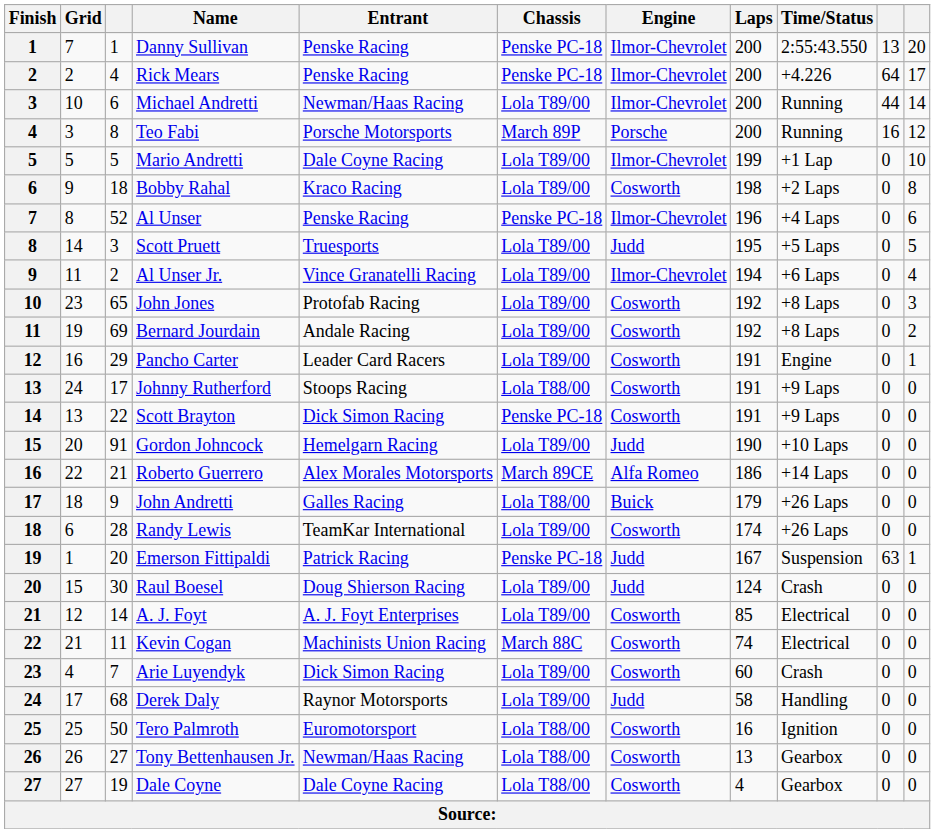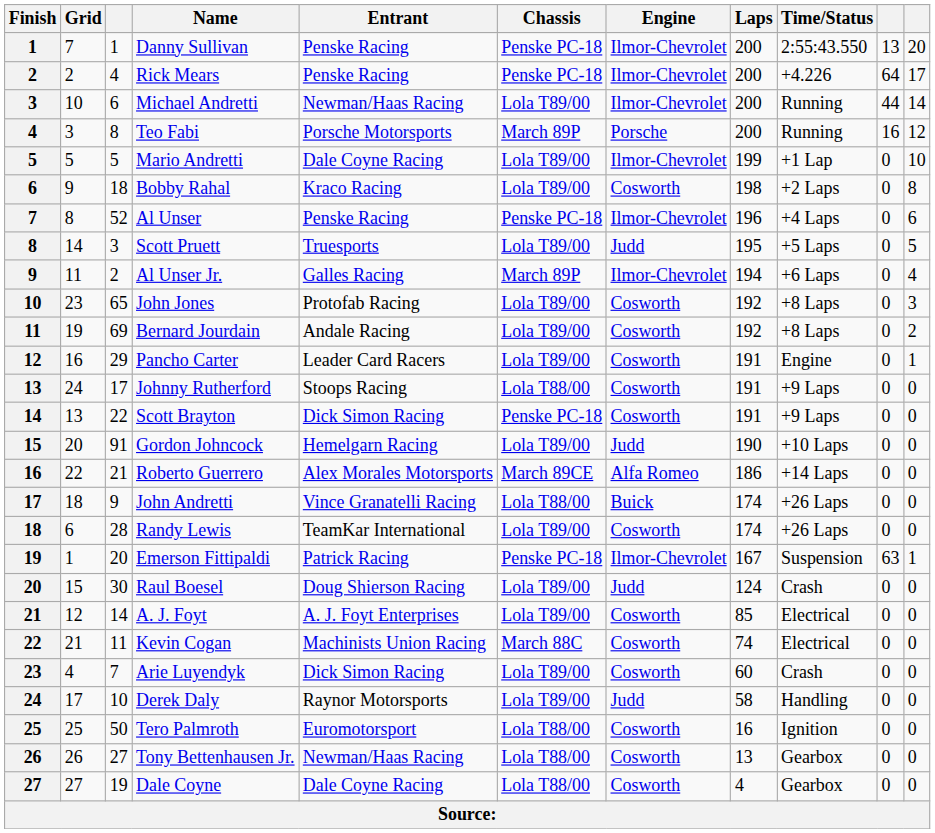Al Unser Jr. | Entrant: Vince Granatelli Racing -> Galles Racing
Al Unser Jr. | Chassis: Lola T89/00 -> March 89P
John Andretti | Entrant: Galles Racing -> Vince Granatelli Racing
John Andretti | Laps: 179 -> 174
Emerson Fittipaldi | Engine: Judd -> Ilmor-Chevrolet
Derek Daly | column 3: 68 -> 10
